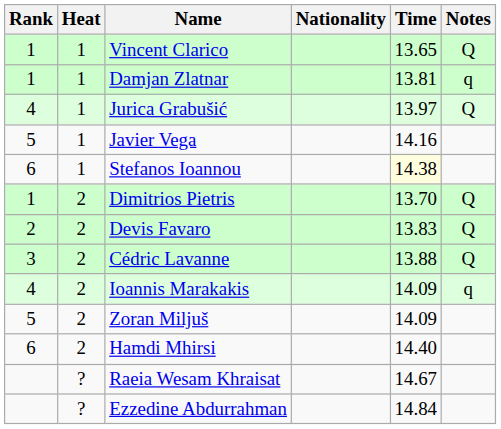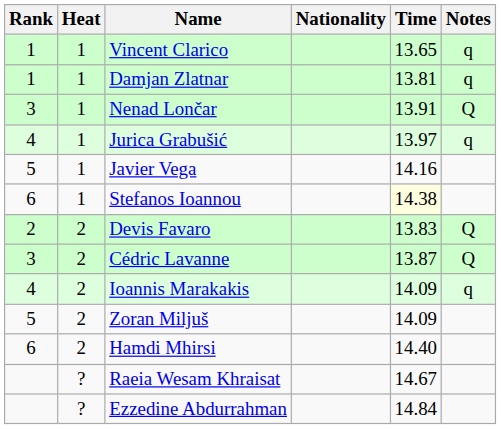Vincent Clarico | Notes: Q -> q
+ row: 3 | 1 | Nenad Lončar | 13.91 | Q
Jurica Grabušić | Notes: Q -> q
- row: 1 | 2 | Dimitrios Pietris | 13.70 | Q
Cédric Lavanne | Time: 13.88 -> 13.87
